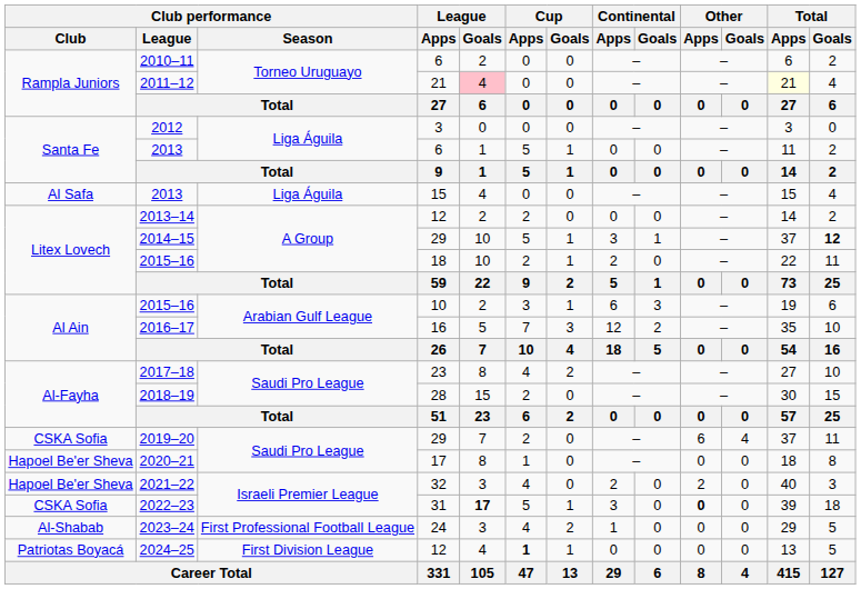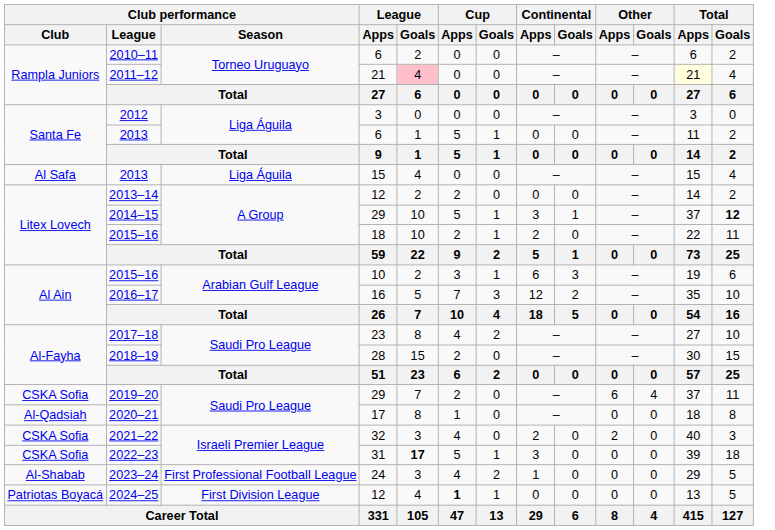2020–21 | Club performance / Club: Hapoel Be'er Sheva -> Al-Qadsiah
2021–22 | Club performance / Club: Hapoel Be'er Sheva -> CSKA Sofia
2022–23 | Other / Apps: bold -> normal
